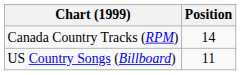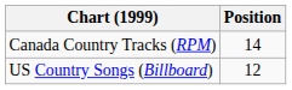US Country Songs (Billboard) | Position: 11 -> 12
